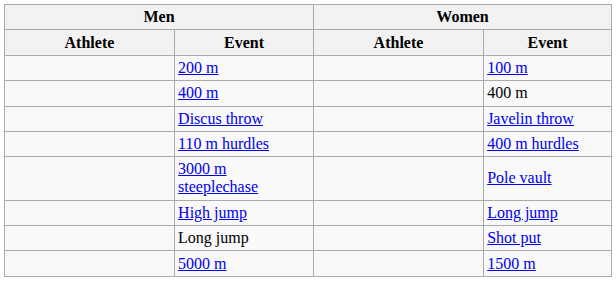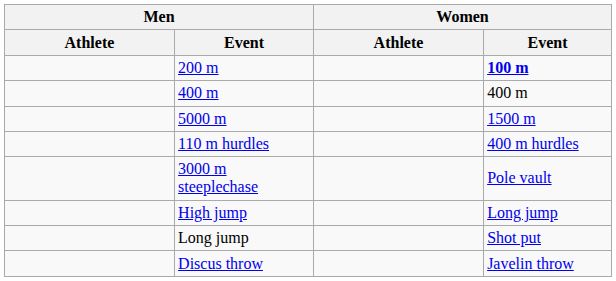200 m | Women / Event: normal -> bold
rows swapped: 5000 m <-> Discus throw
